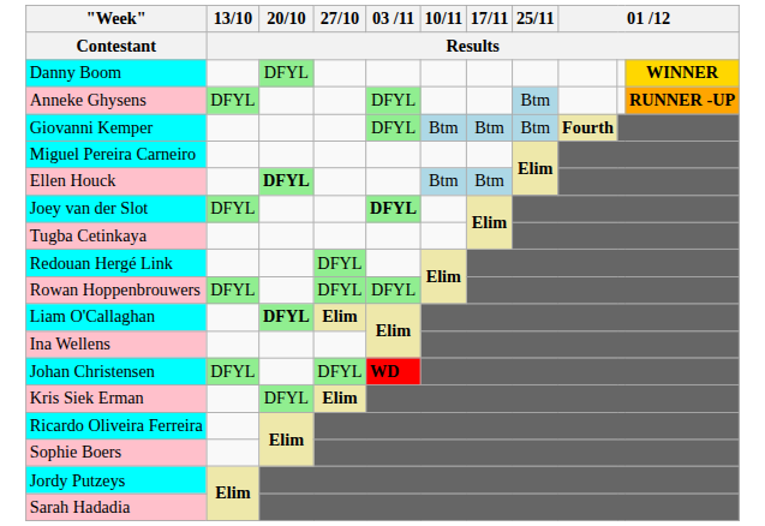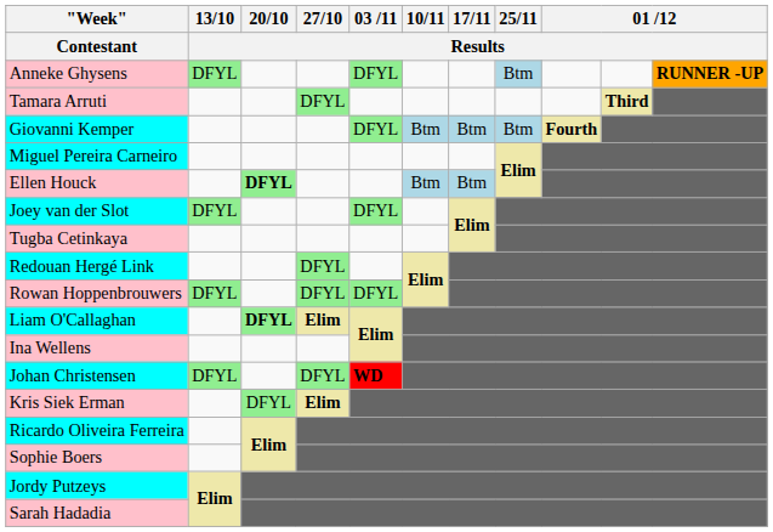- row: Danny Boom | DFYL | WINNER
+ row: Tamara Arruti | DFYL | Third
Joey van der Slot | 03 /11 / Results: bold -> normal
